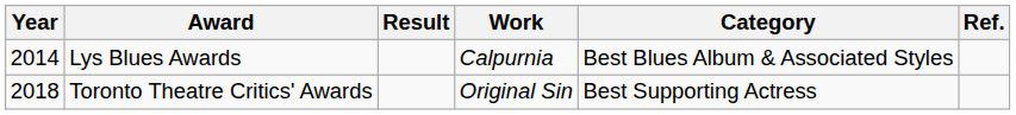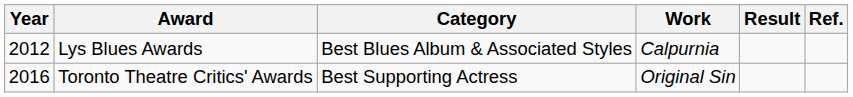columns swapped: Category <-> Result
Lys Blues Awards | Year: 2014 -> 2012
Toronto Theatre Critics' Awards | Year: 2018 -> 2016
